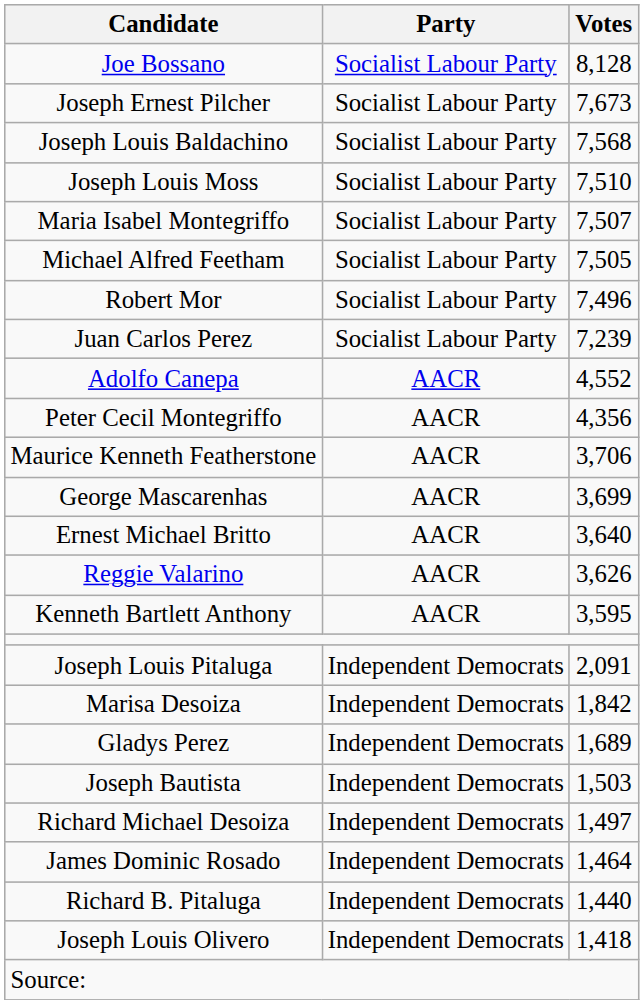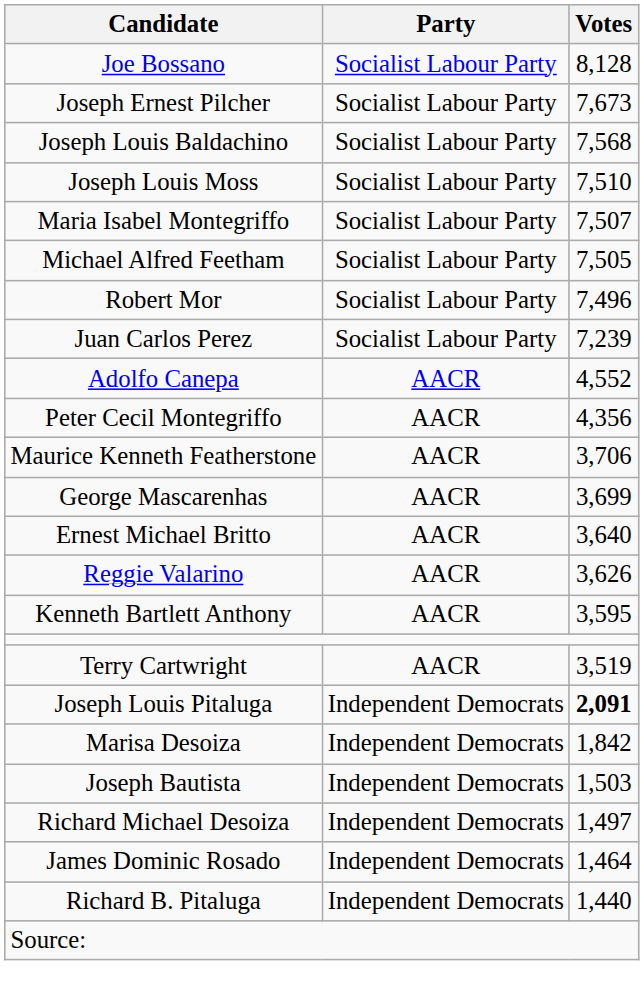+ row: Terry Cartwright | AACR | 3,519
Joseph Louis Pitaluga | Votes: normal -> bold
- row: Gladys Perez | Independent Democrats | 1,689
- row: Joseph Louis Olivero | Independent Democrats | 1,418
